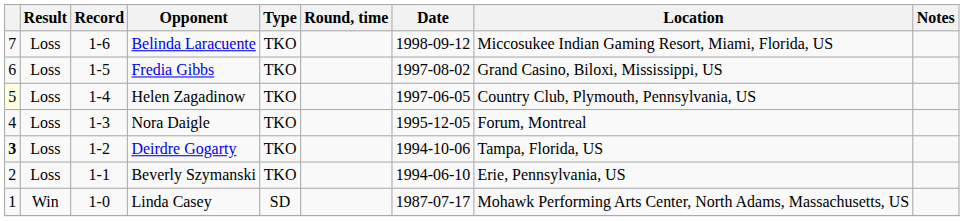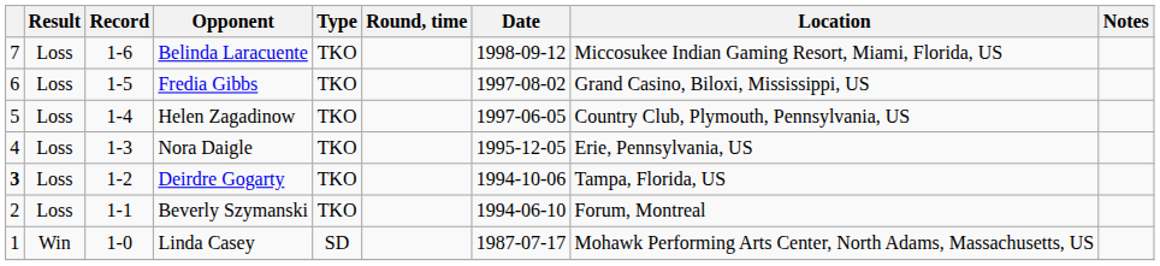Helen Zagadinow | column 1: lightyellow background -> no background
Nora Daigle | Location: Forum, Montreal -> Erie, Pennsylvania, US
Beverly Szymanski | Location: Erie, Pennsylvania, US -> Forum, Montreal
